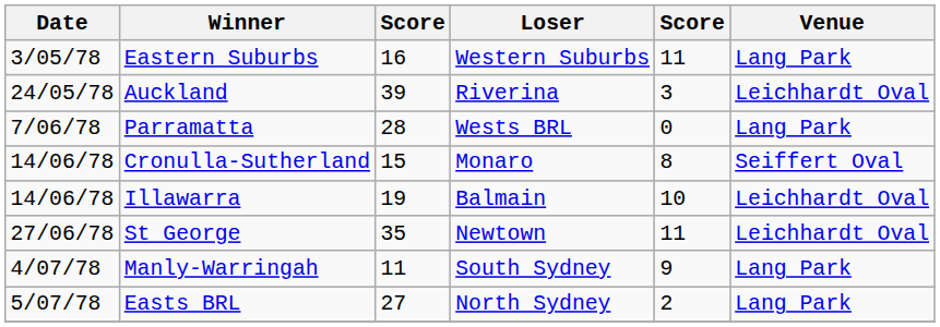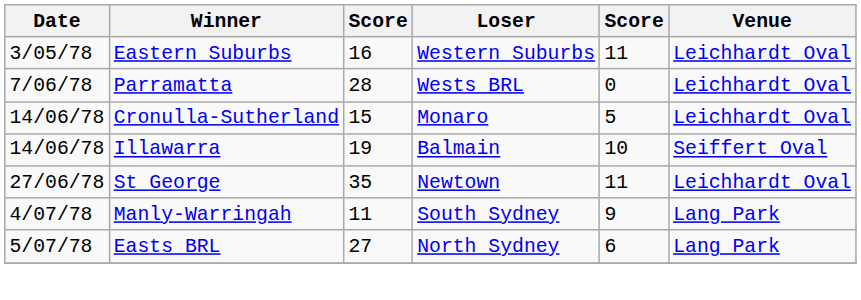Eastern Suburbs | Venue: Lang Park -> Leichhardt Oval
- row: 24/05/78 | Auckland | 39 | Riverina | 3 | Leichhardt Oval
Parramatta | Venue: Lang Park -> Leichhardt Oval
Cronulla-Sutherland | column 5: 8 -> 5
Cronulla-Sutherland | Venue: Seiffert Oval -> Leichhardt Oval
Illawarra | Venue: Leichhardt Oval -> Seiffert Oval
Easts BRL | column 5: 2 -> 6
